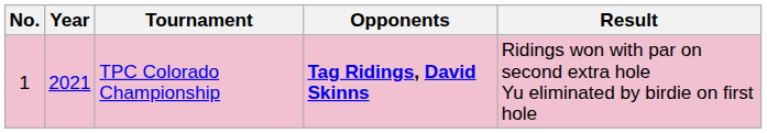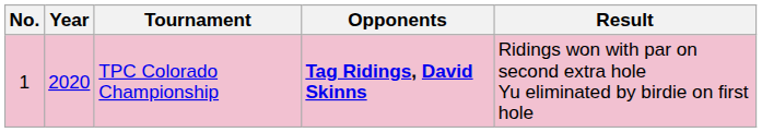TPC Colorado Championship | Year: 2021 -> 2020
